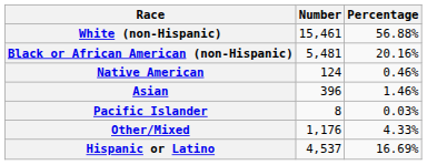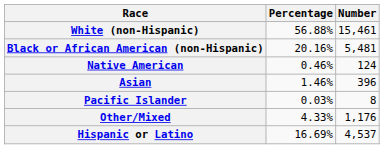columns swapped: Number <-> Percentage
